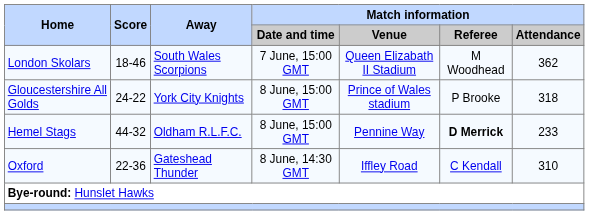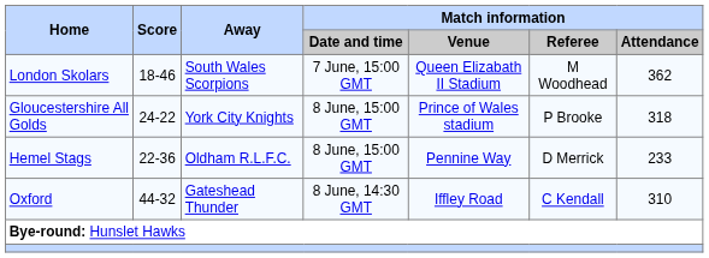Hemel Stags | Score: 44-32 -> 22-36
Hemel Stags | Match information / Referee: bold -> normal
Oxford | Score: 22-36 -> 44-32
